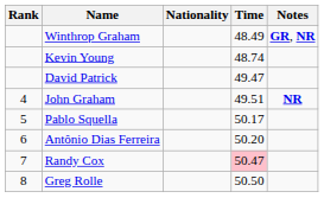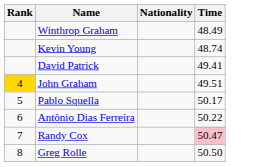- column: Notes | GR, NR | NR
David Patrick | Time: 49.47 -> 49.41
John Graham | Rank: no background -> gold background
Antônio Dias Ferreira | Time: 50.20 -> 50.22
